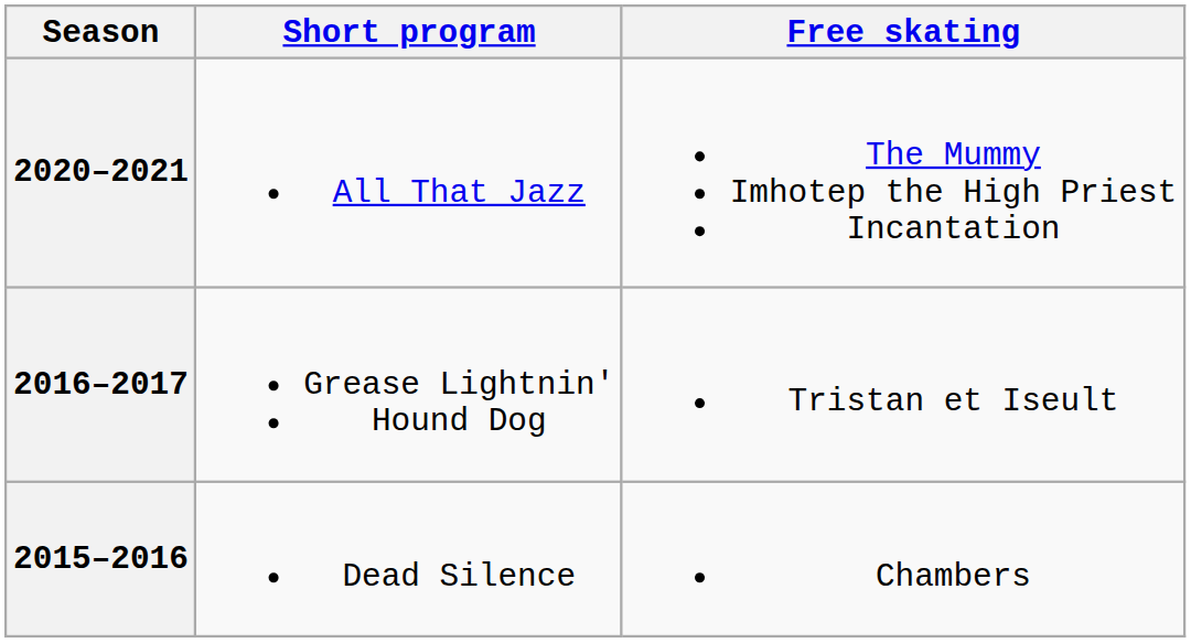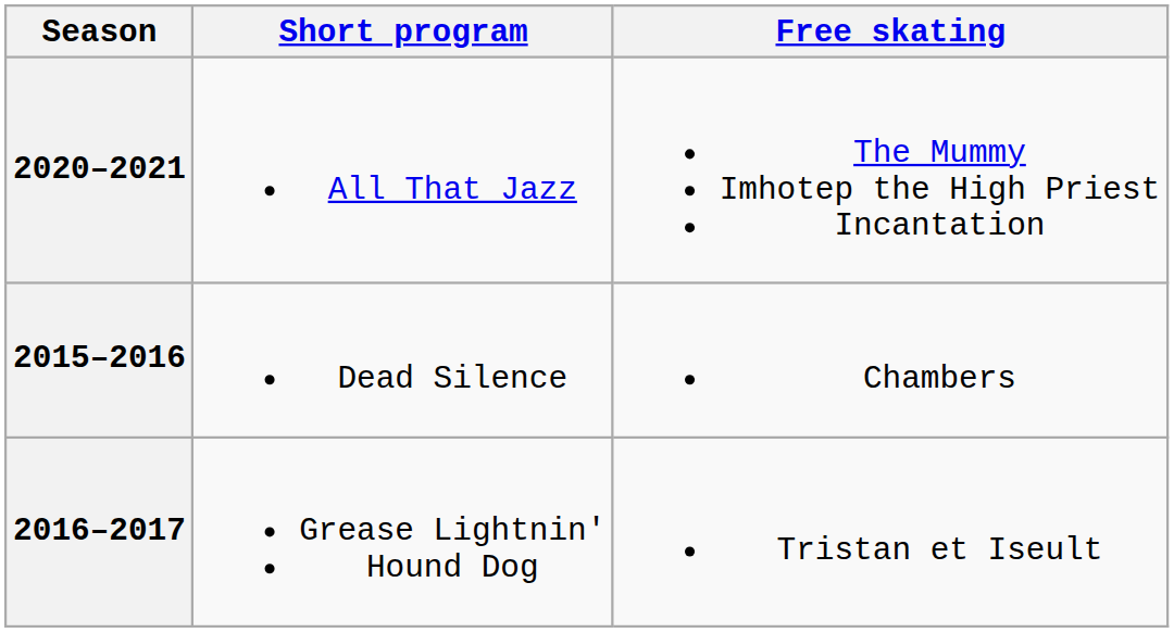rows swapped: 2016–2017 <-> 2015–2016
